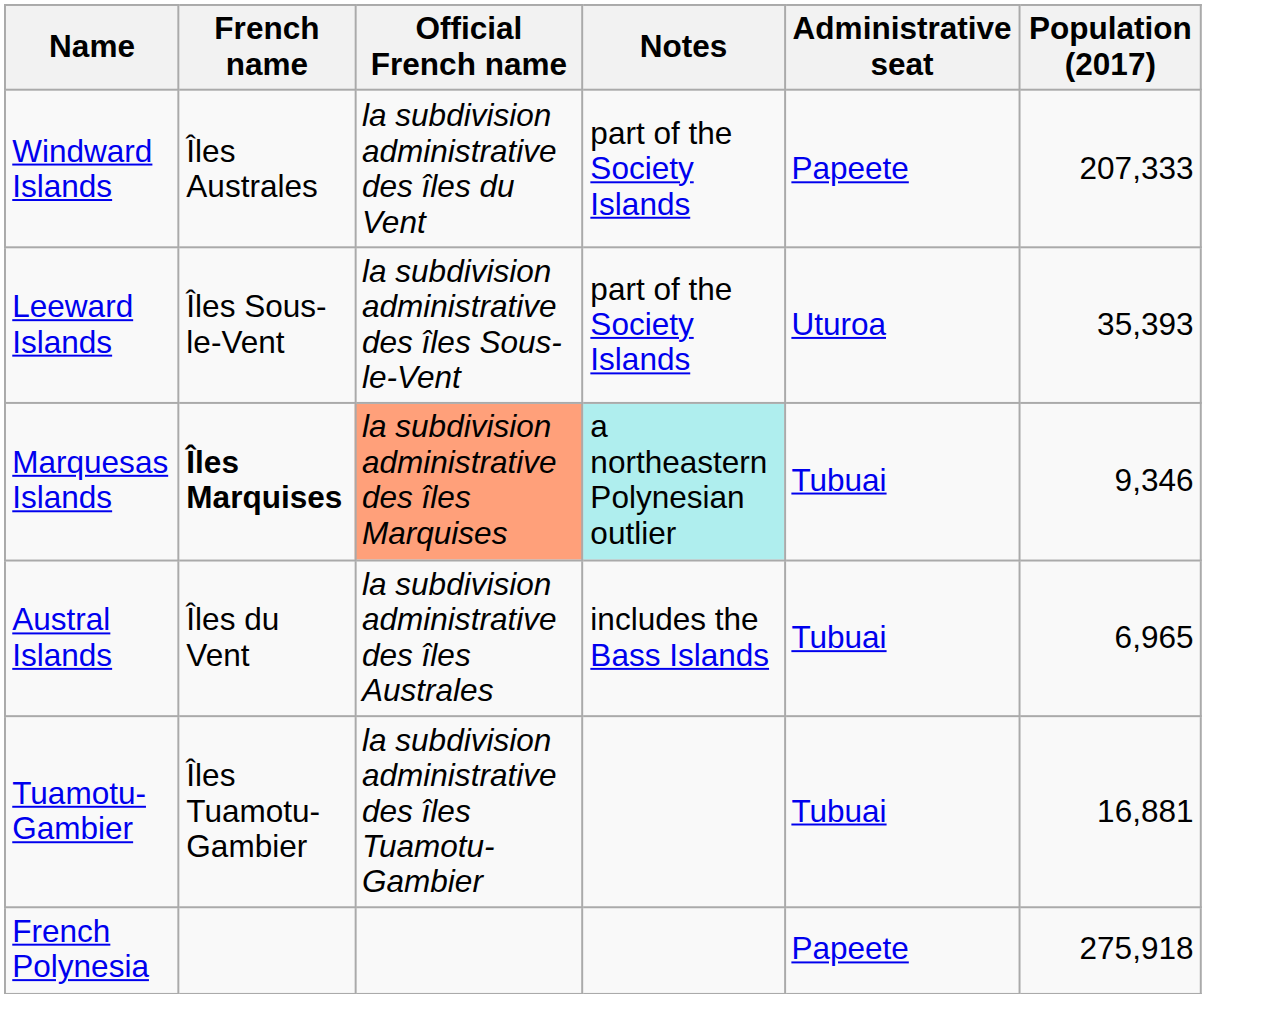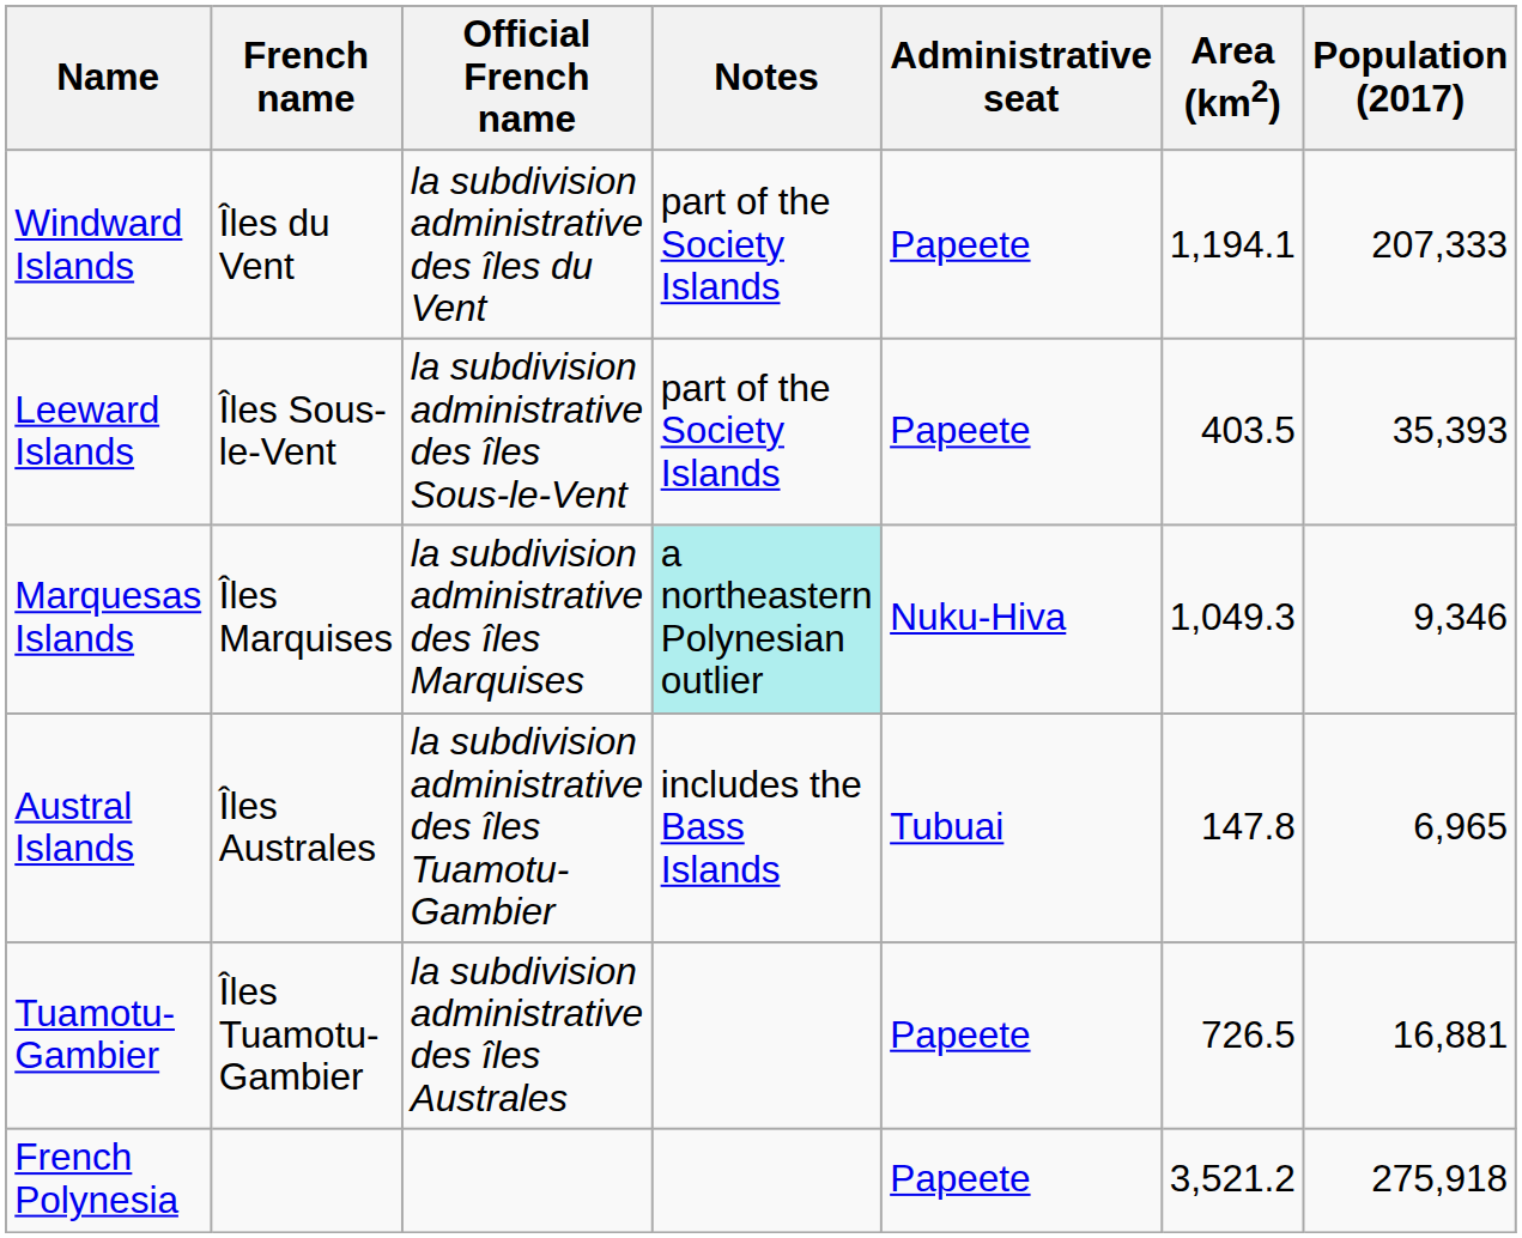+ column: Area (km2) | 1,194.1 | 403.5 | 1,049.3 | 147.8 | 726.5 | 3,521.2
Windward Islands | French name: Îles Australes -> Îles du Vent
Leeward Islands | Administrative seat: Uturoa -> Papeete
Marquesas Islands | French name: bold -> normal
Marquesas Islands | Official French name: lightsalmon background -> no background
Marquesas Islands | Administrative seat: Tubuai -> Nuku-Hiva
Austral Islands | French name: Îles du Vent -> Îles Australes
Austral Islands | Official French name: la subdivision administrative des îles Australes -> la subdivision administrative des îles Tuamotu-Gambier
Tuamotu-Gambier | Official French name: la subdivision administrative des îles Tuamotu-Gambier -> la subdivision administrative des îles Australes
Tuamotu-Gambier | Administrative seat: Tubuai -> Papeete
